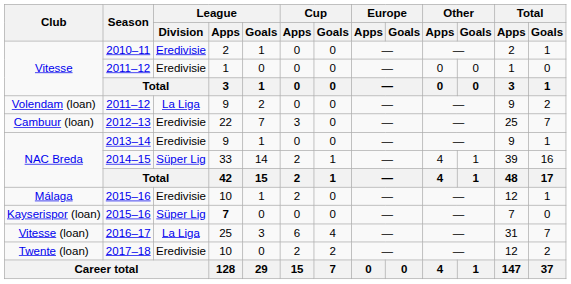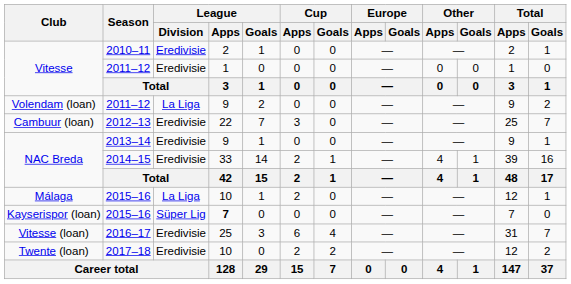NAC Breda / 2014–15 | League / Division: Süper Lig -> Eredivisie
Málaga | League / Division: Eredivisie -> La Liga
Vitesse (loan) | League / Division: La Liga -> Eredivisie
